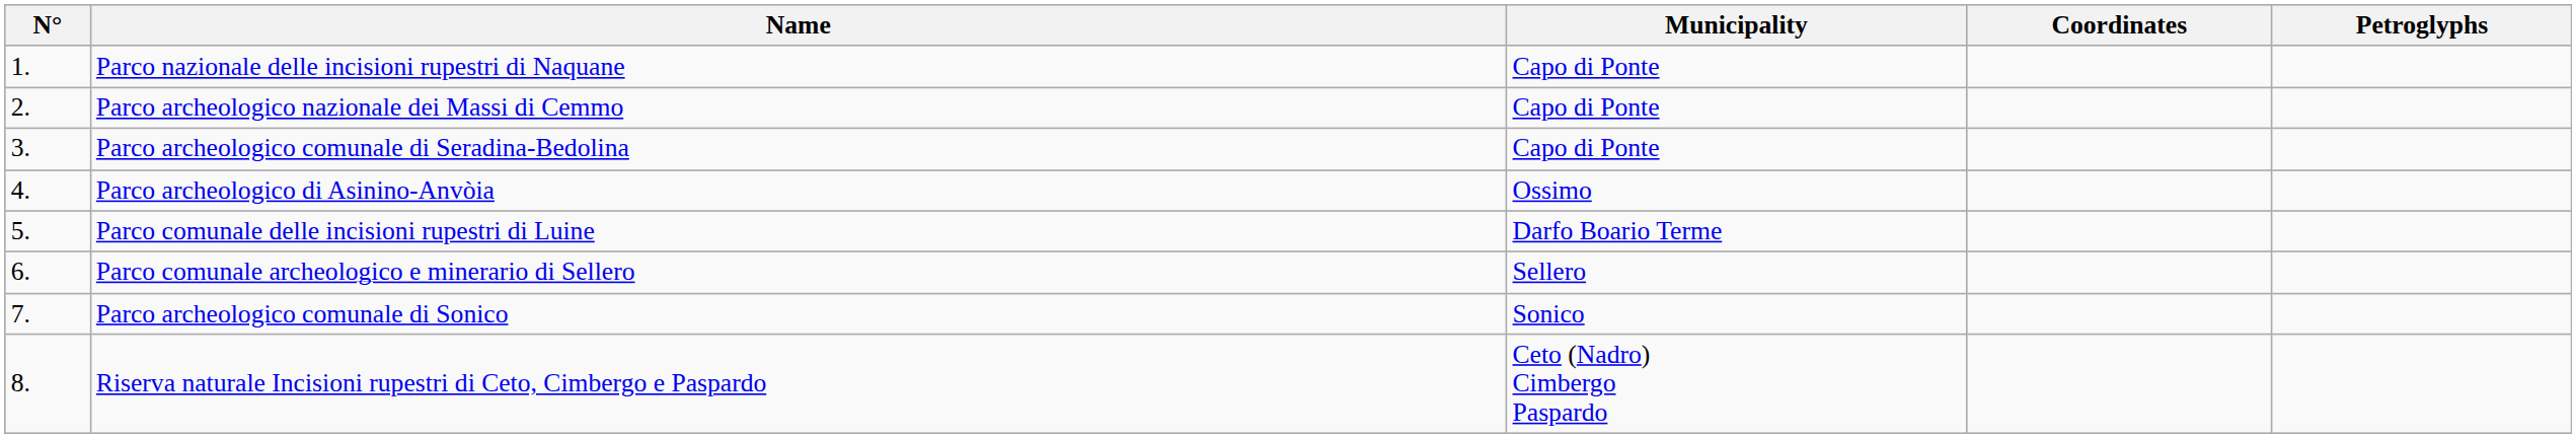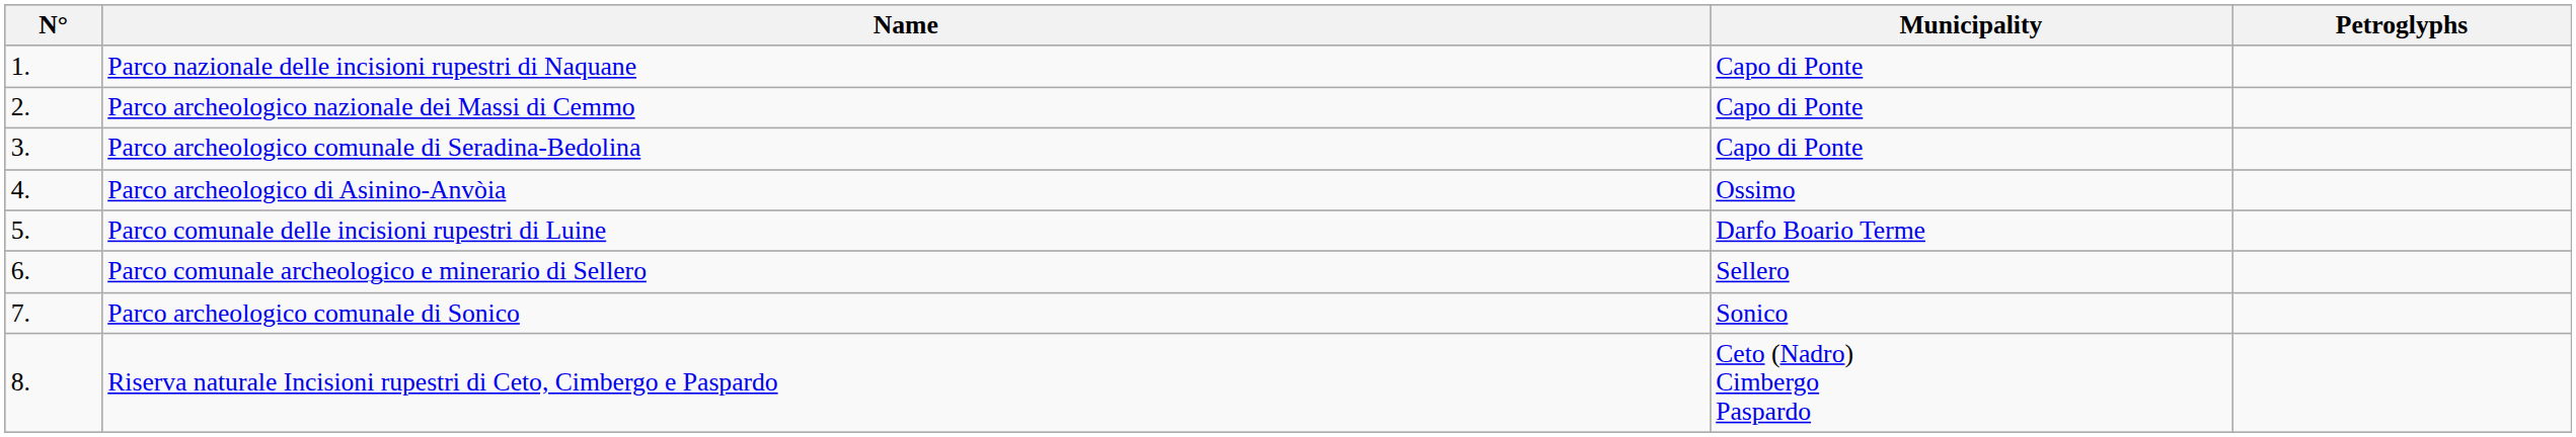- column: Coordinates
